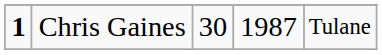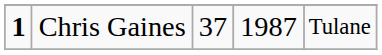Chris Gaines | column 3: 30 -> 37
